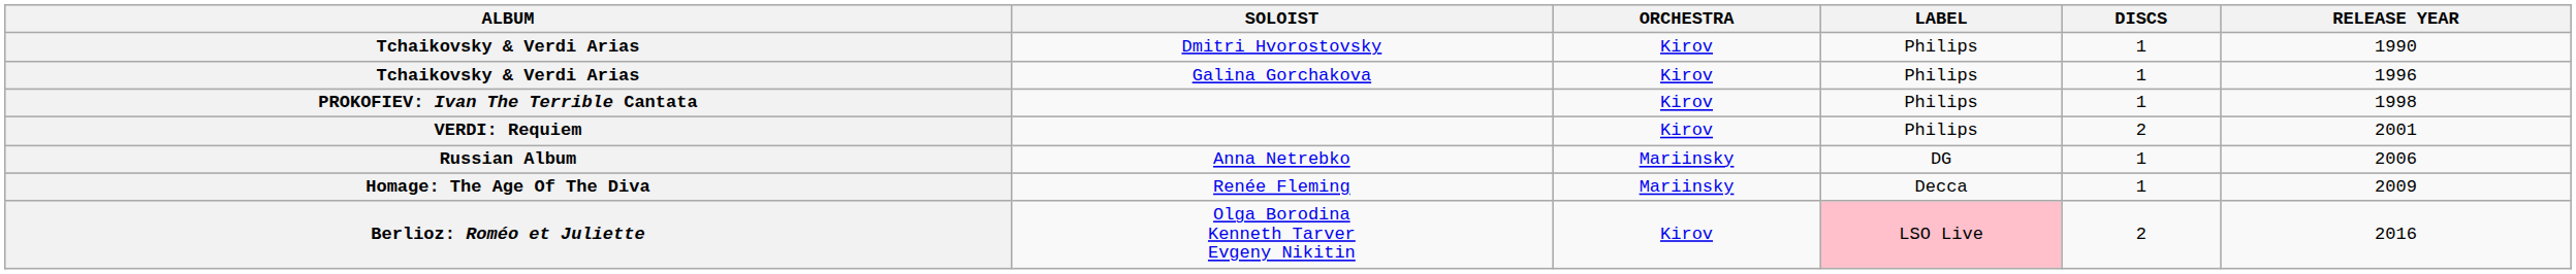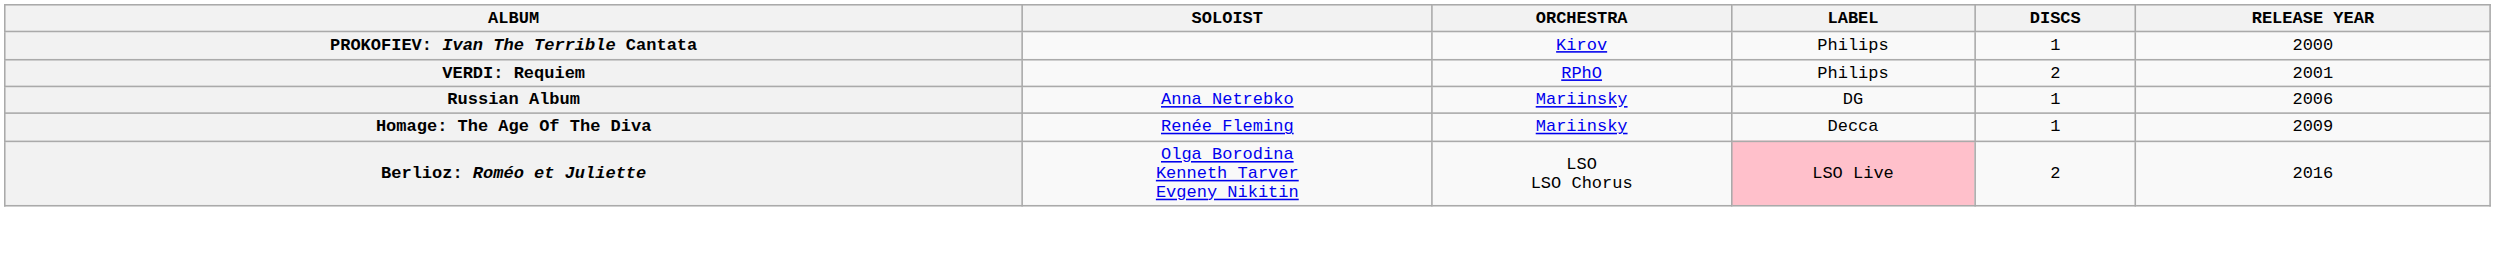- row: Tchaikovsky & Verdi Arias | Dmitri Hvorostovsky | Kirov | Philips | 1 | 1990
- row: Tchaikovsky & Verdi Arias | Galina Gorchakova | Kirov | Philips | 1 | 1996
PROKOFIEV: Ivan The Terrible Cantata | RELEASE YEAR: 1998 -> 2000
VERDI: Requiem | ORCHESTRA: Kirov -> RPhO
Berlioz: Roméo et Juliette | ORCHESTRA: Kirov -> LSO LSO Chorus
